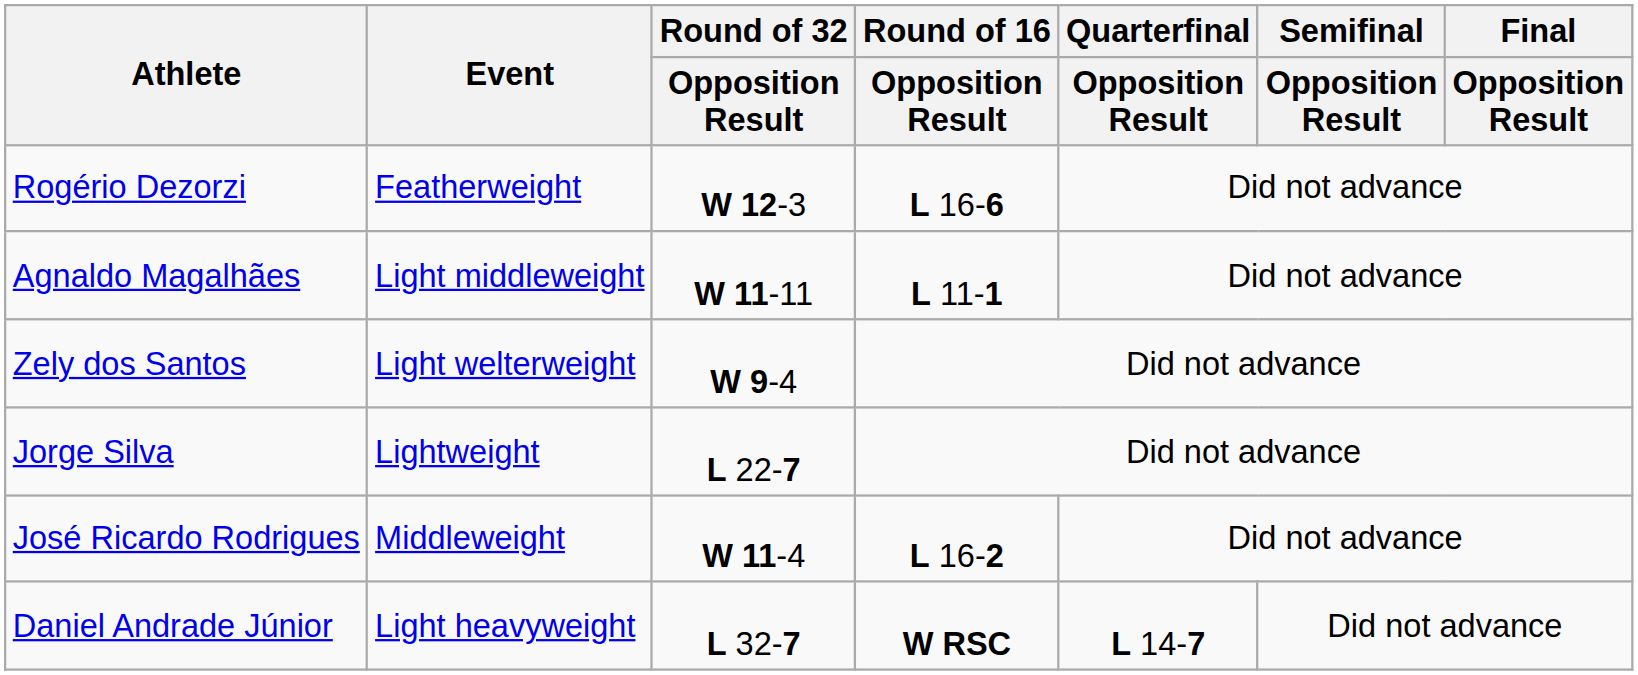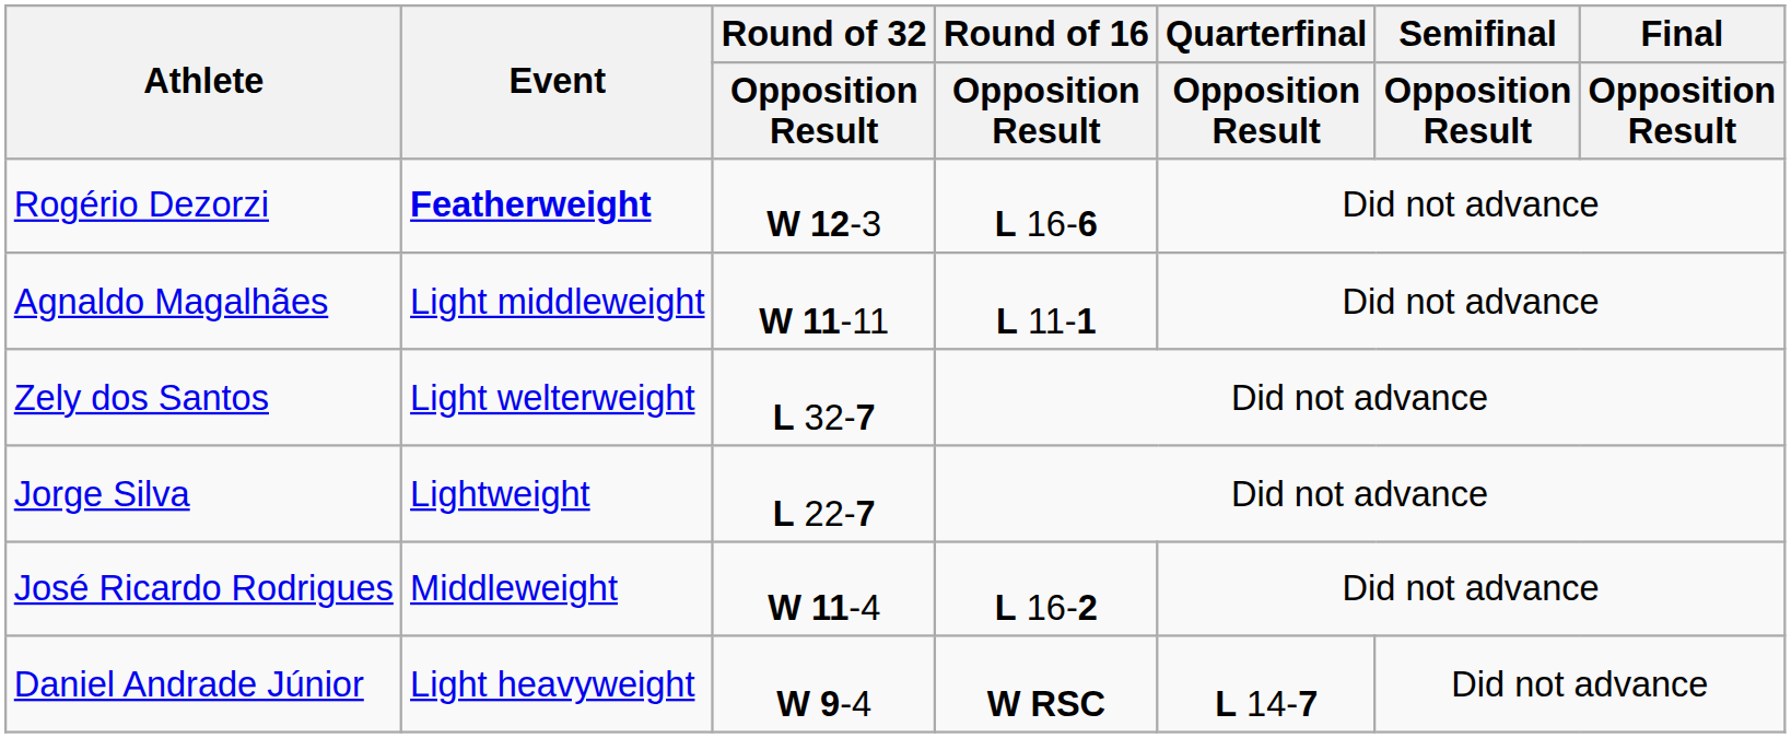Rogério Dezorzi | Event: normal -> bold
Zely dos Santos | Round of 32 / Opposition Result: W 9-4 -> L 32-7
Daniel Andrade Júnior | Round of 32 / Opposition Result: L 32-7 -> W 9-4
